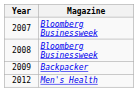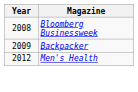- row: 2007 | Bloomberg Businessweek
